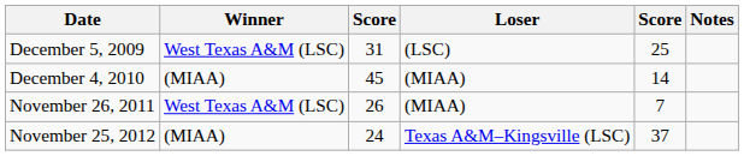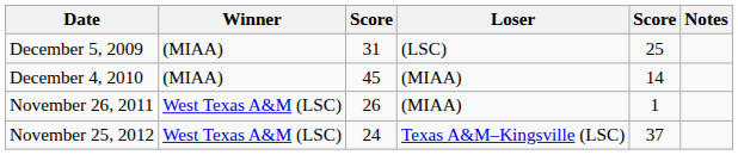December 5, 2009 | Winner: West Texas A&M (LSC) -> (MIAA)
November 26, 2011 | column 5: 7 -> 1
November 25, 2012 | Winner: (MIAA) -> West Texas A&M (LSC)
